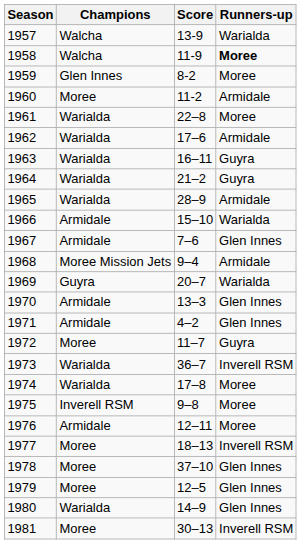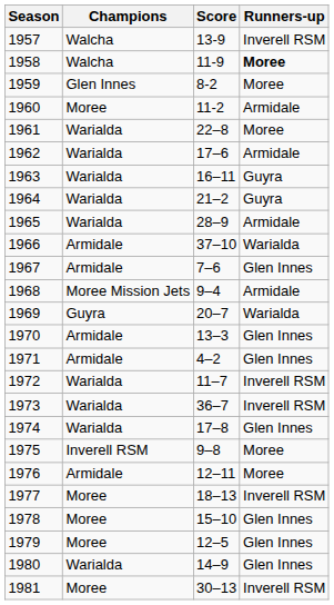1957 | Runners-up: Warialda -> Inverell RSM
1966 | Score: 15–10 -> 37–10
1972 | Champions: Moree -> Warialda
1972 | Runners-up: Guyra -> Inverell RSM
1974 | Runners-up: Moree -> Glen Innes
1978 | Score: 37–10 -> 15–10
